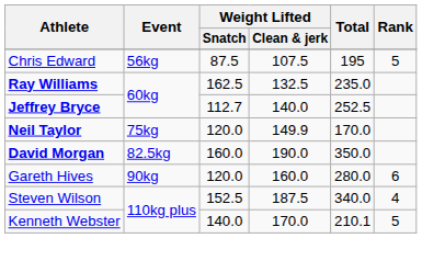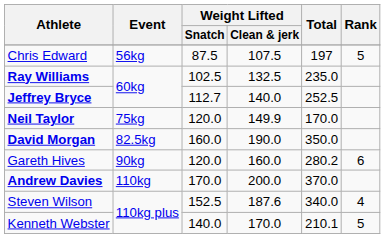Chris Edward | Total: 195 -> 197
Ray Williams | Weight Lifted / Snatch: 162.5 -> 102.5
Gareth Hives | Total: 280.0 -> 280.2
+ row: Andrew Davies | 110kg | 170.0 | 200.0 | 370.0
Steven Wilson | Weight Lifted / Clean & jerk: 187.5 -> 187.6
